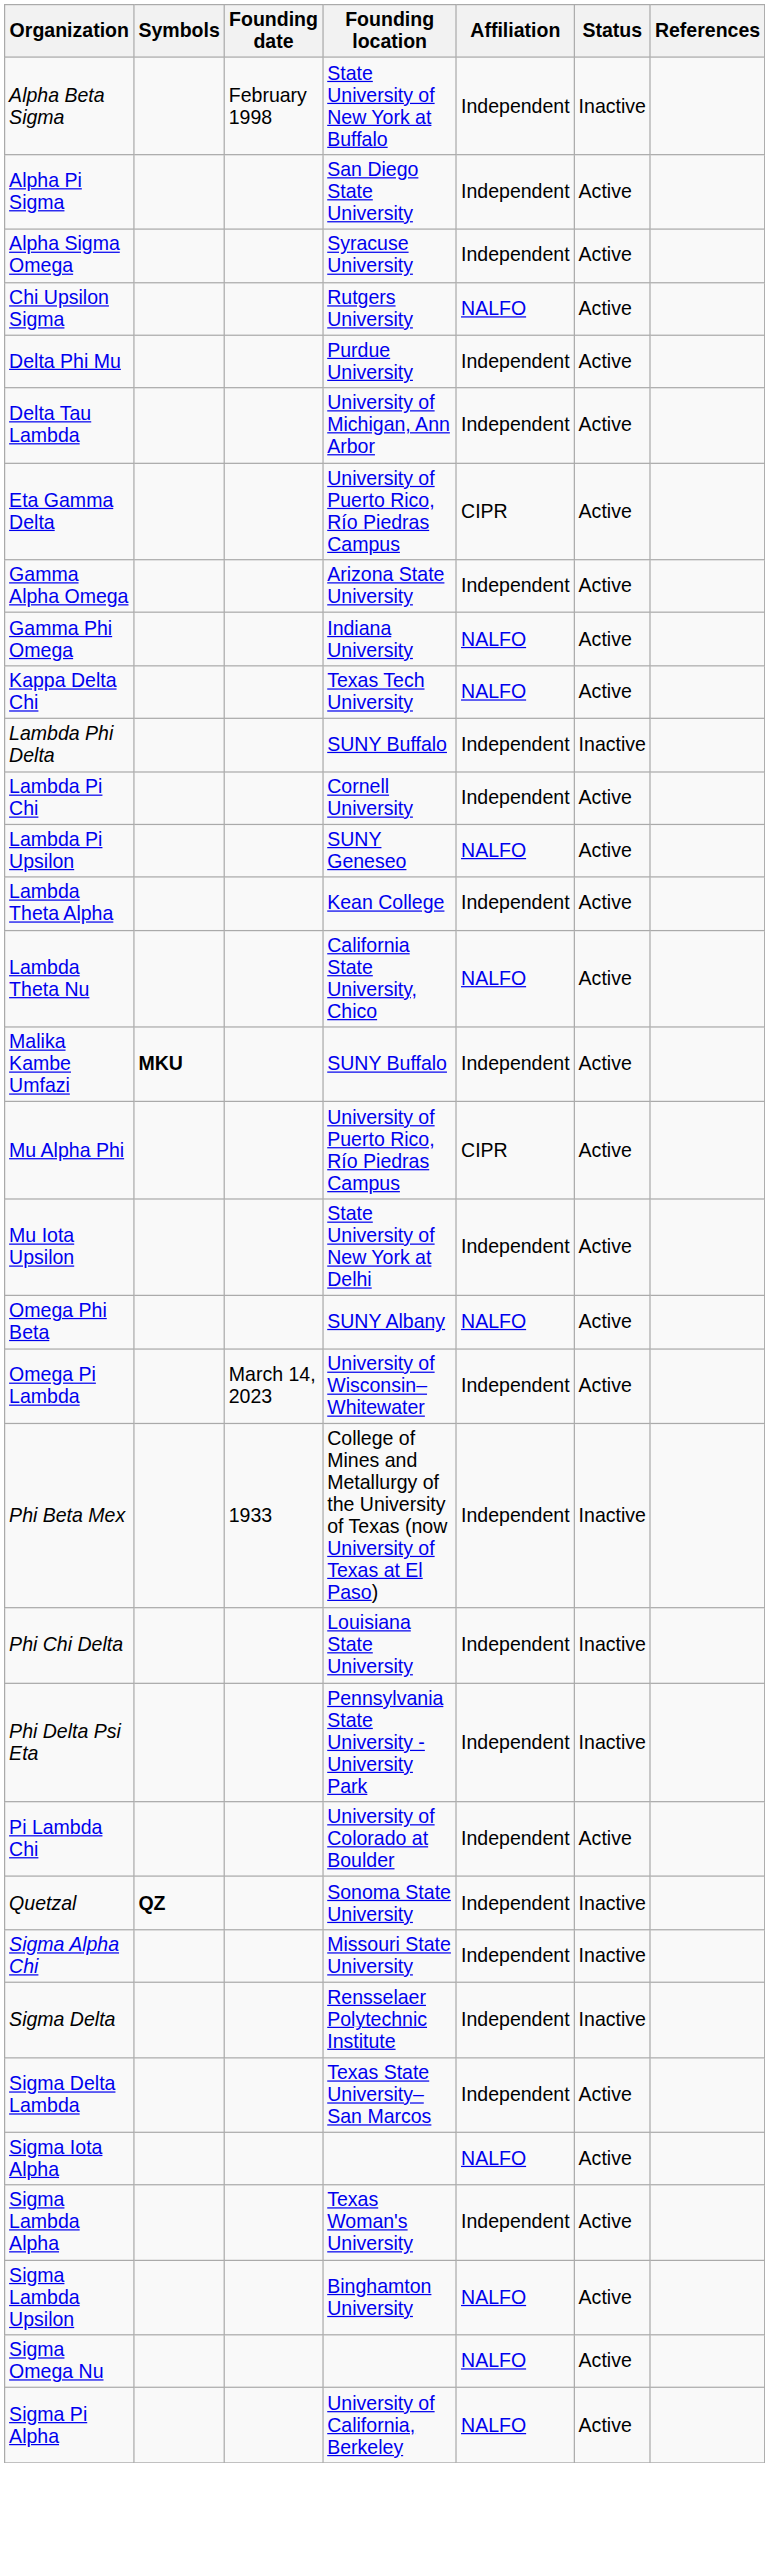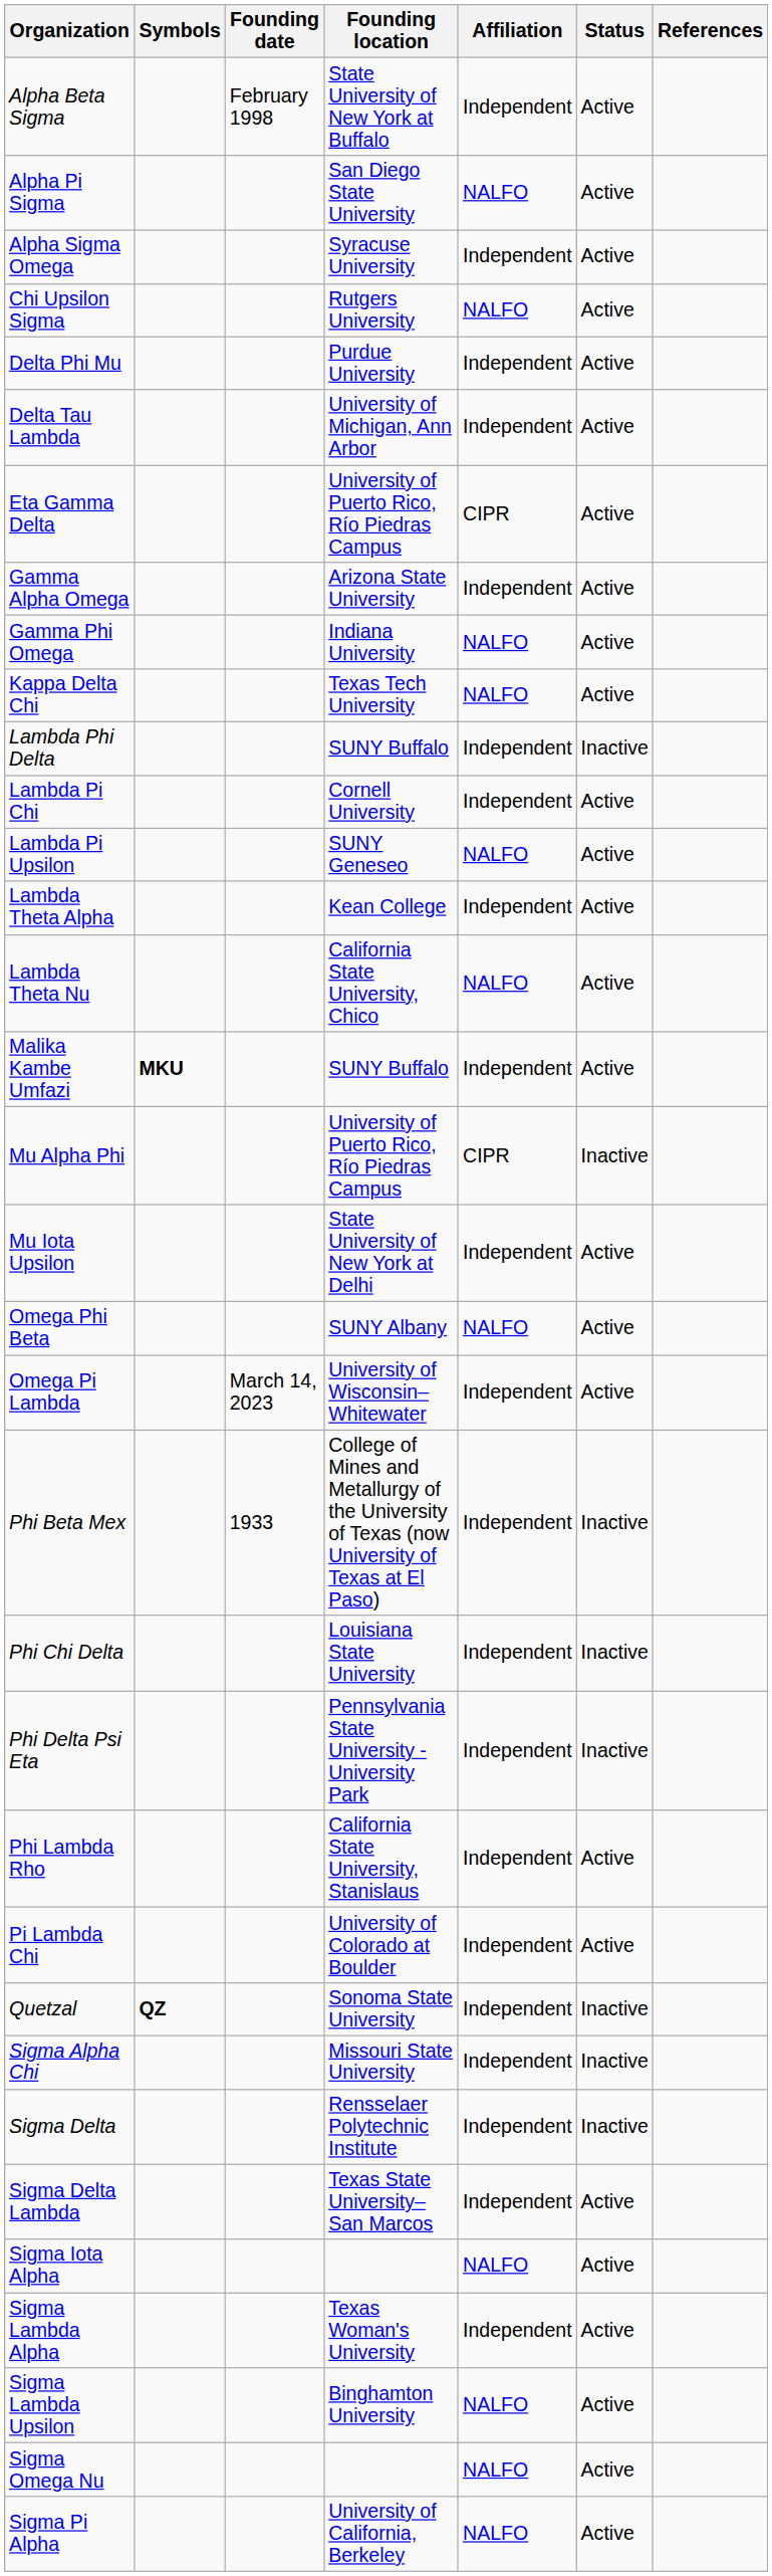Alpha Beta Sigma | Status: Inactive -> Active
Alpha Pi Sigma | Affiliation: Independent -> NALFO
Mu Alpha Phi | Status: Active -> Inactive
+ row: Phi Lambda Rho | California State University, Stanislaus | Independent | Active
